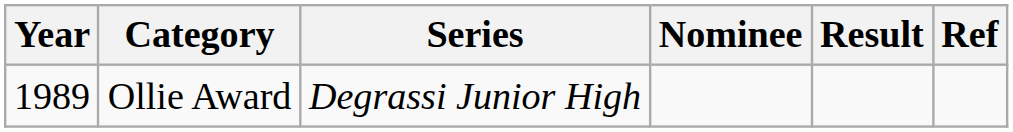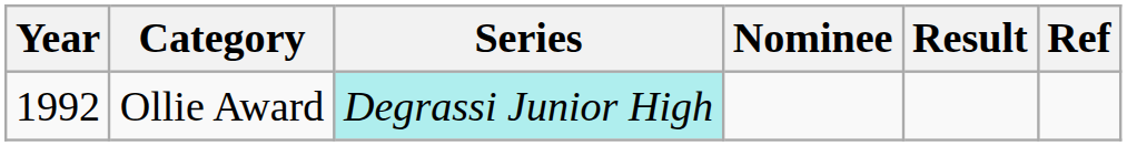Ollie Award | Year: 1989 -> 1992
Ollie Award | Series: no background -> paleturquoise background
